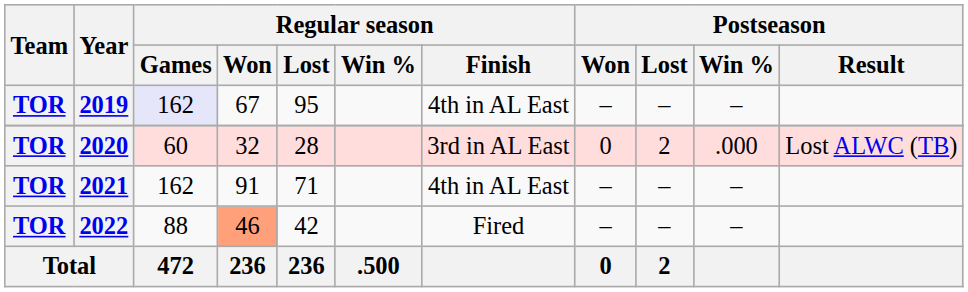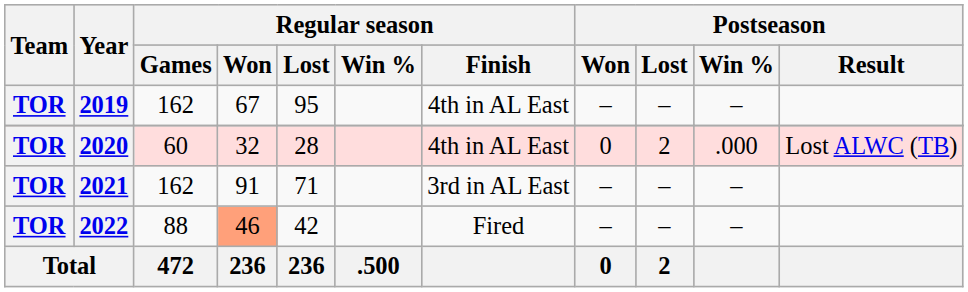2019 | Regular season / Games: lavender background -> no background
2020 | Regular season / Finish: 3rd in AL East -> 4th in AL East
2021 | Regular season / Finish: 4th in AL East -> 3rd in AL East
